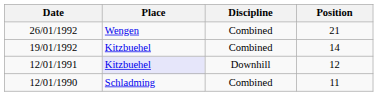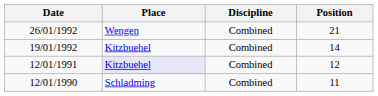12/01/1991 | Discipline: Downhill -> Combined
